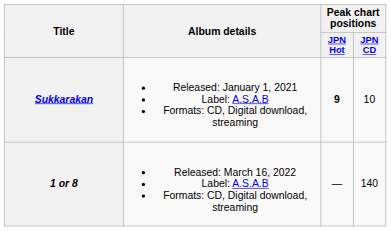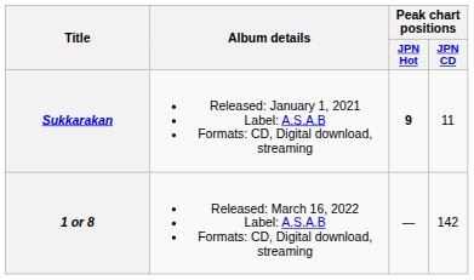Sukkarakan | Peak chart positions / JPN CD: 10 -> 11
1 or 8 | Peak chart positions / JPN CD: 140 -> 142
